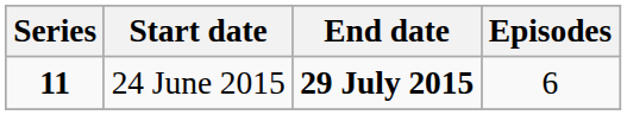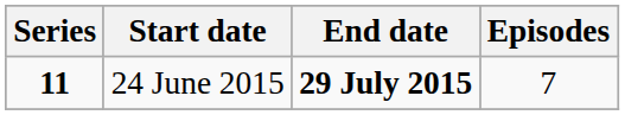24 June 2015 | Episodes: 6 -> 7
